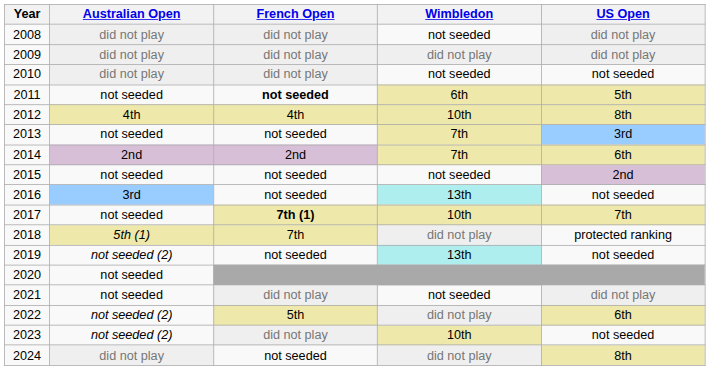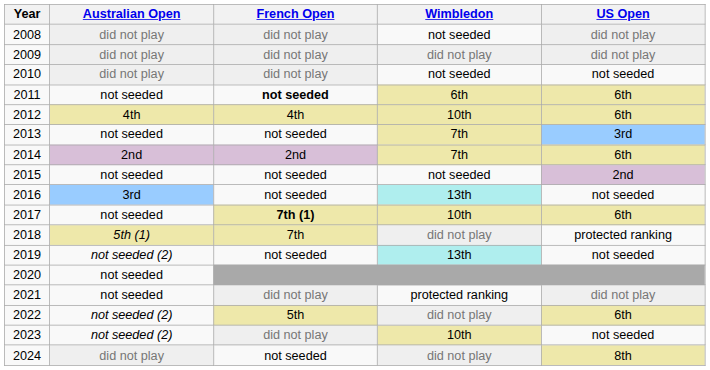2011 | US Open: 5th -> 6th
2012 | US Open: 8th -> 6th
2017 | US Open: 7th -> 6th
2021 | Wimbledon: not seeded -> protected ranking
